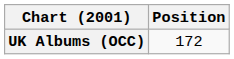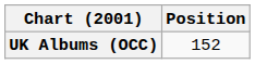UK Albums (OCC) | Position: 172 -> 152
